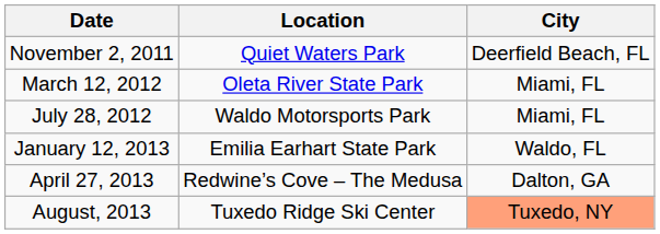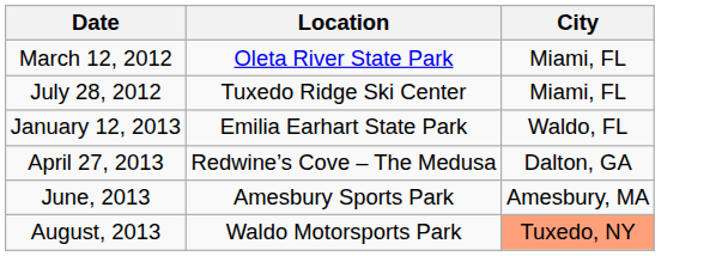- row: November 2, 2011 | Quiet Waters Park | Deerfield Beach, FL
July 28, 2012 | Location: Waldo Motorsports Park -> Tuxedo Ridge Ski Center
+ row: June, 2013 | Amesbury Sports Park | Amesbury, MA
August, 2013 | Location: Tuxedo Ridge Ski Center -> Waldo Motorsports Park
